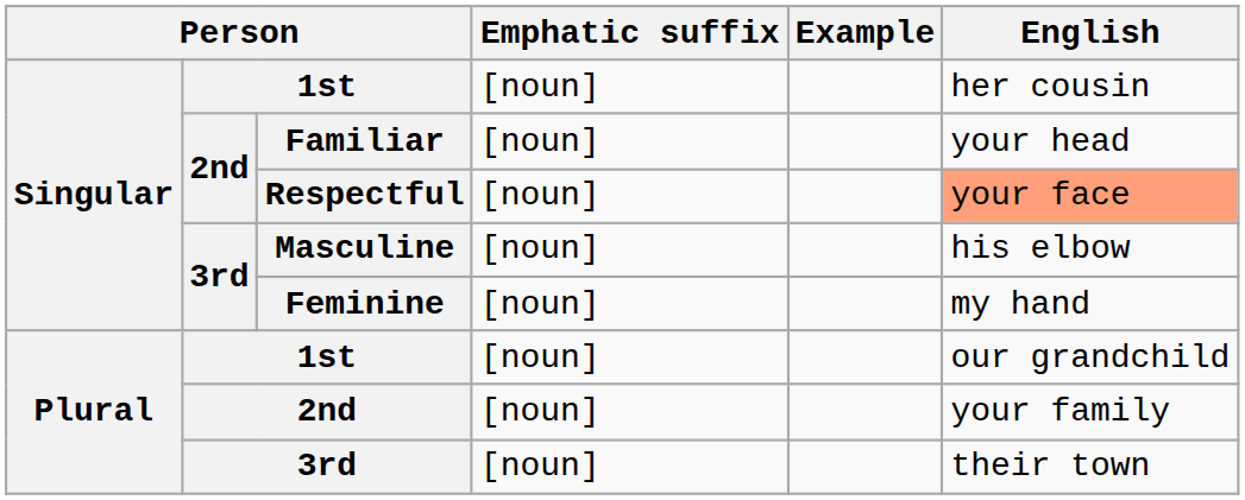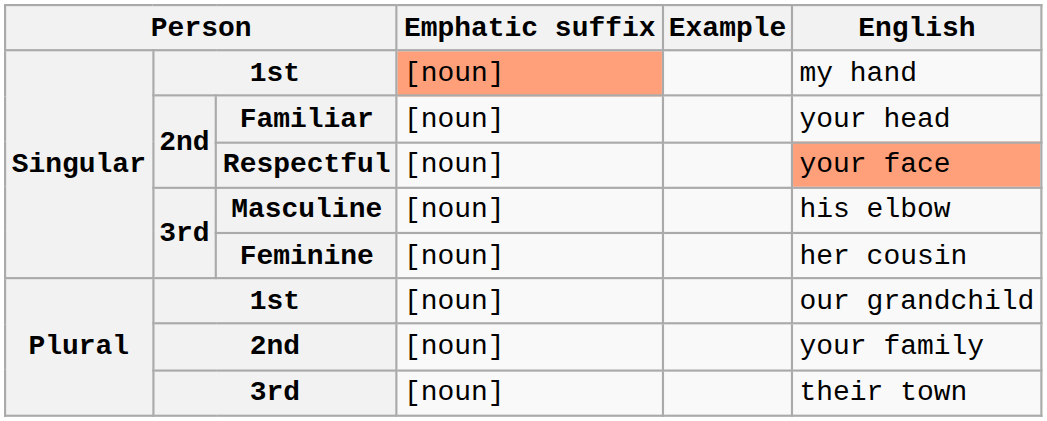Singular / 1st | Emphatic suffix: no background -> lightsalmon background
Singular / 1st | English: her cousin -> my hand
Feminine | English: my hand -> her cousin
